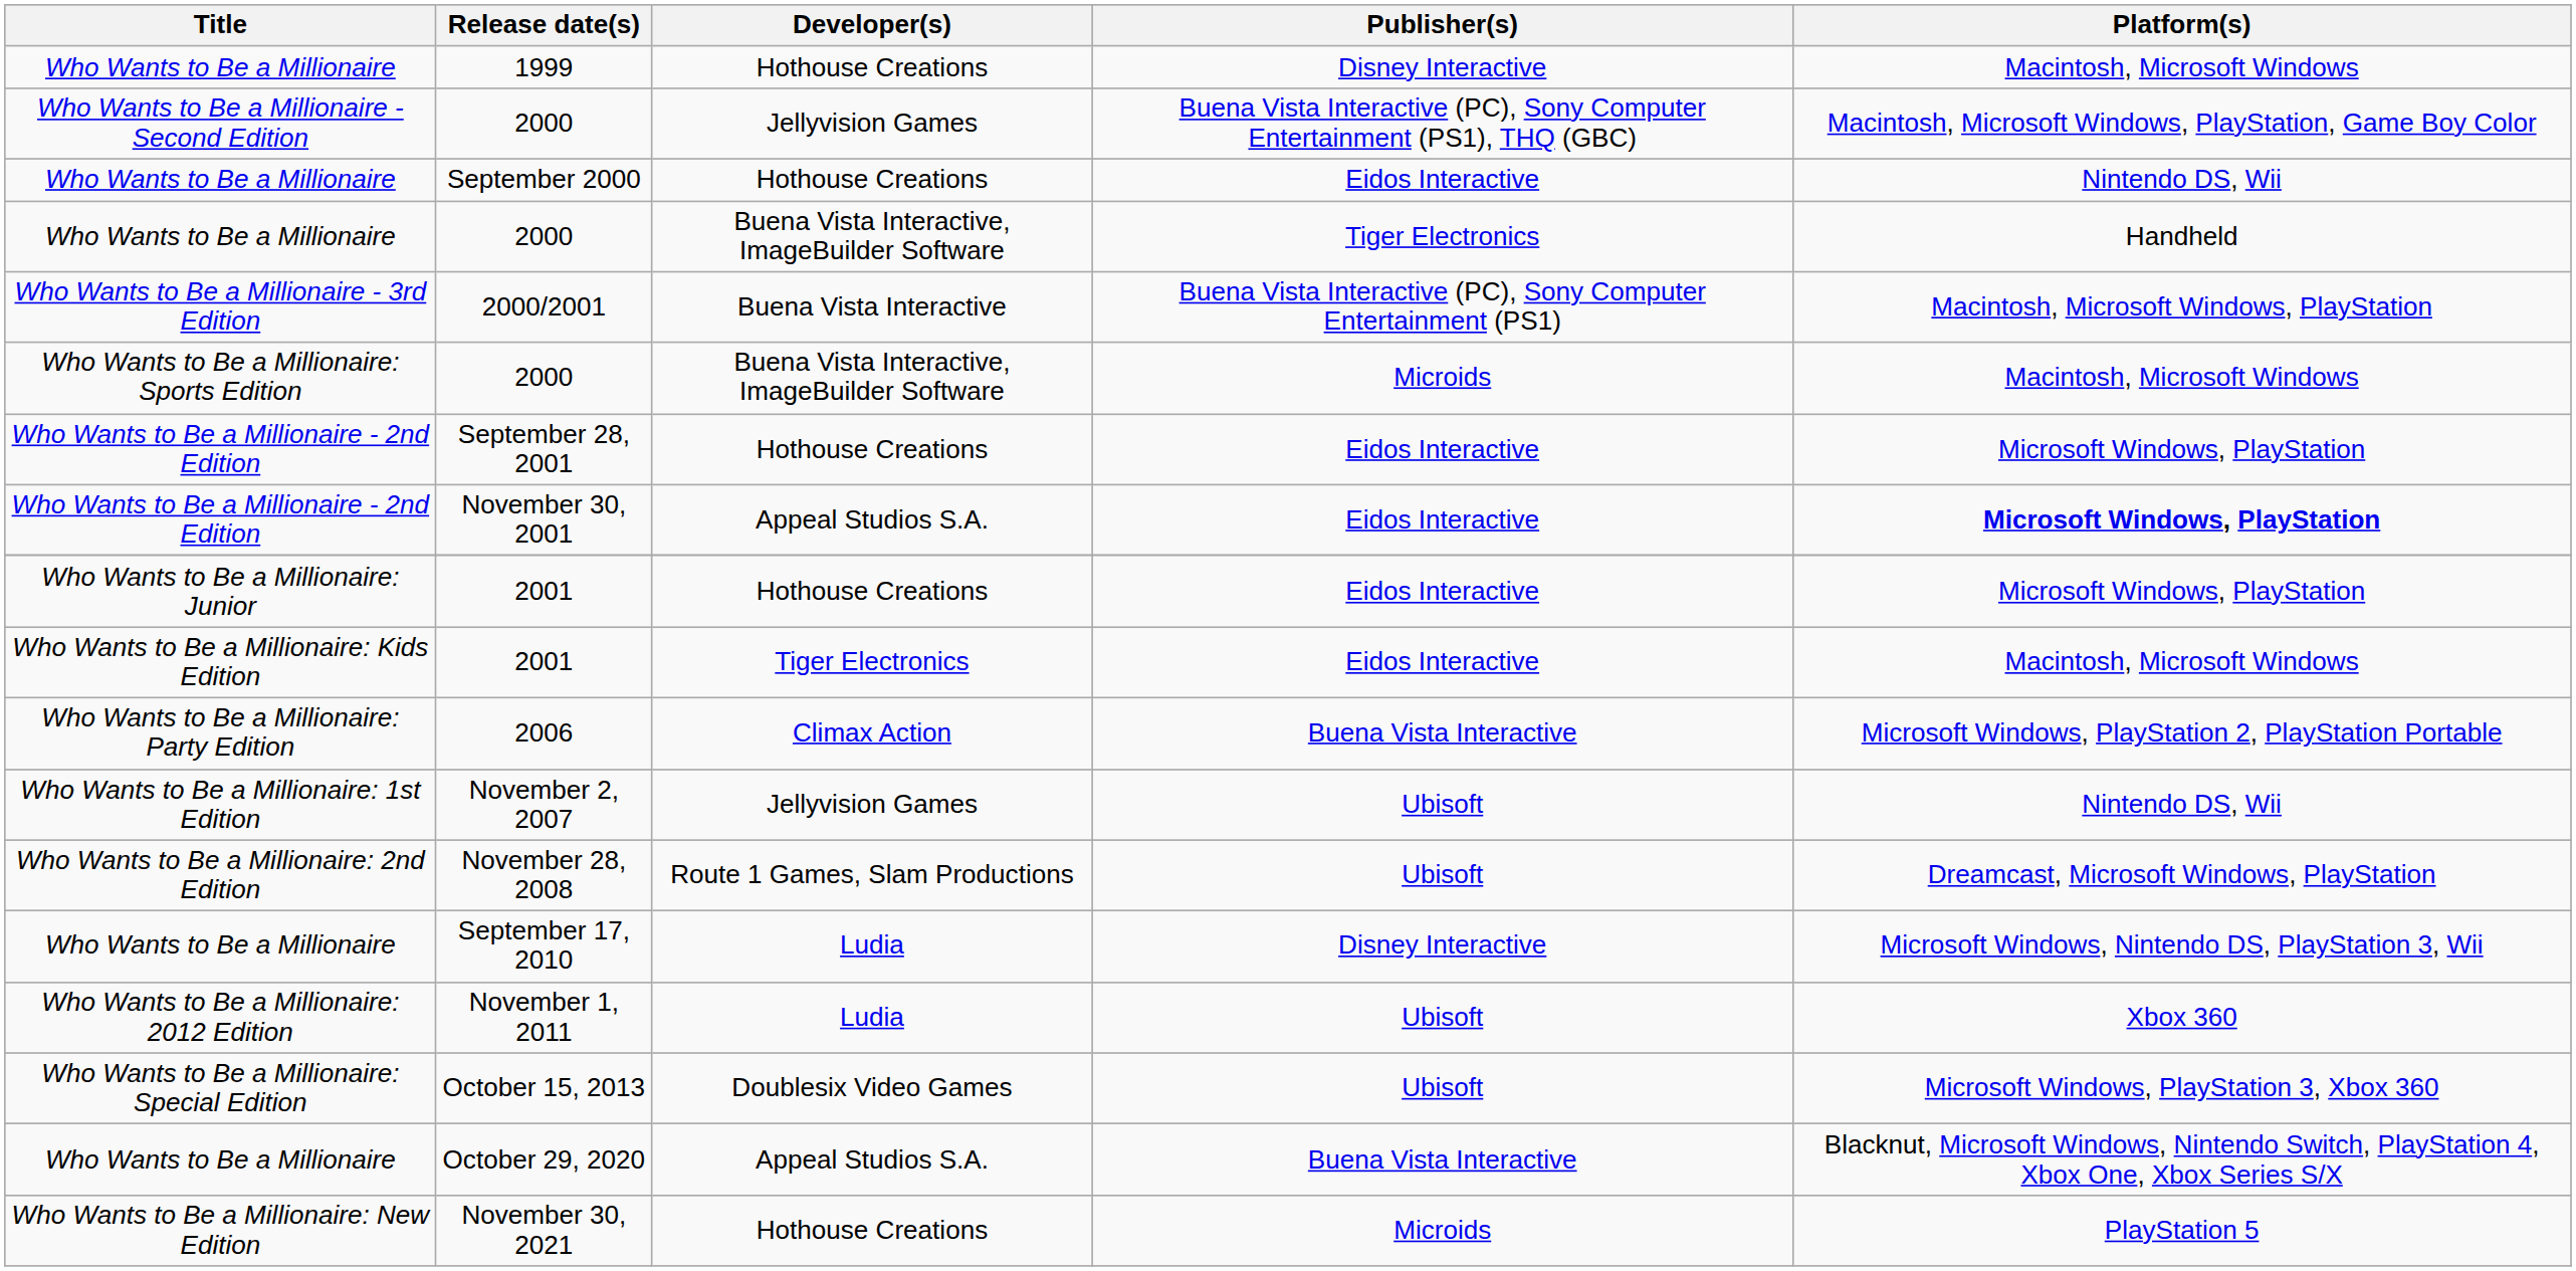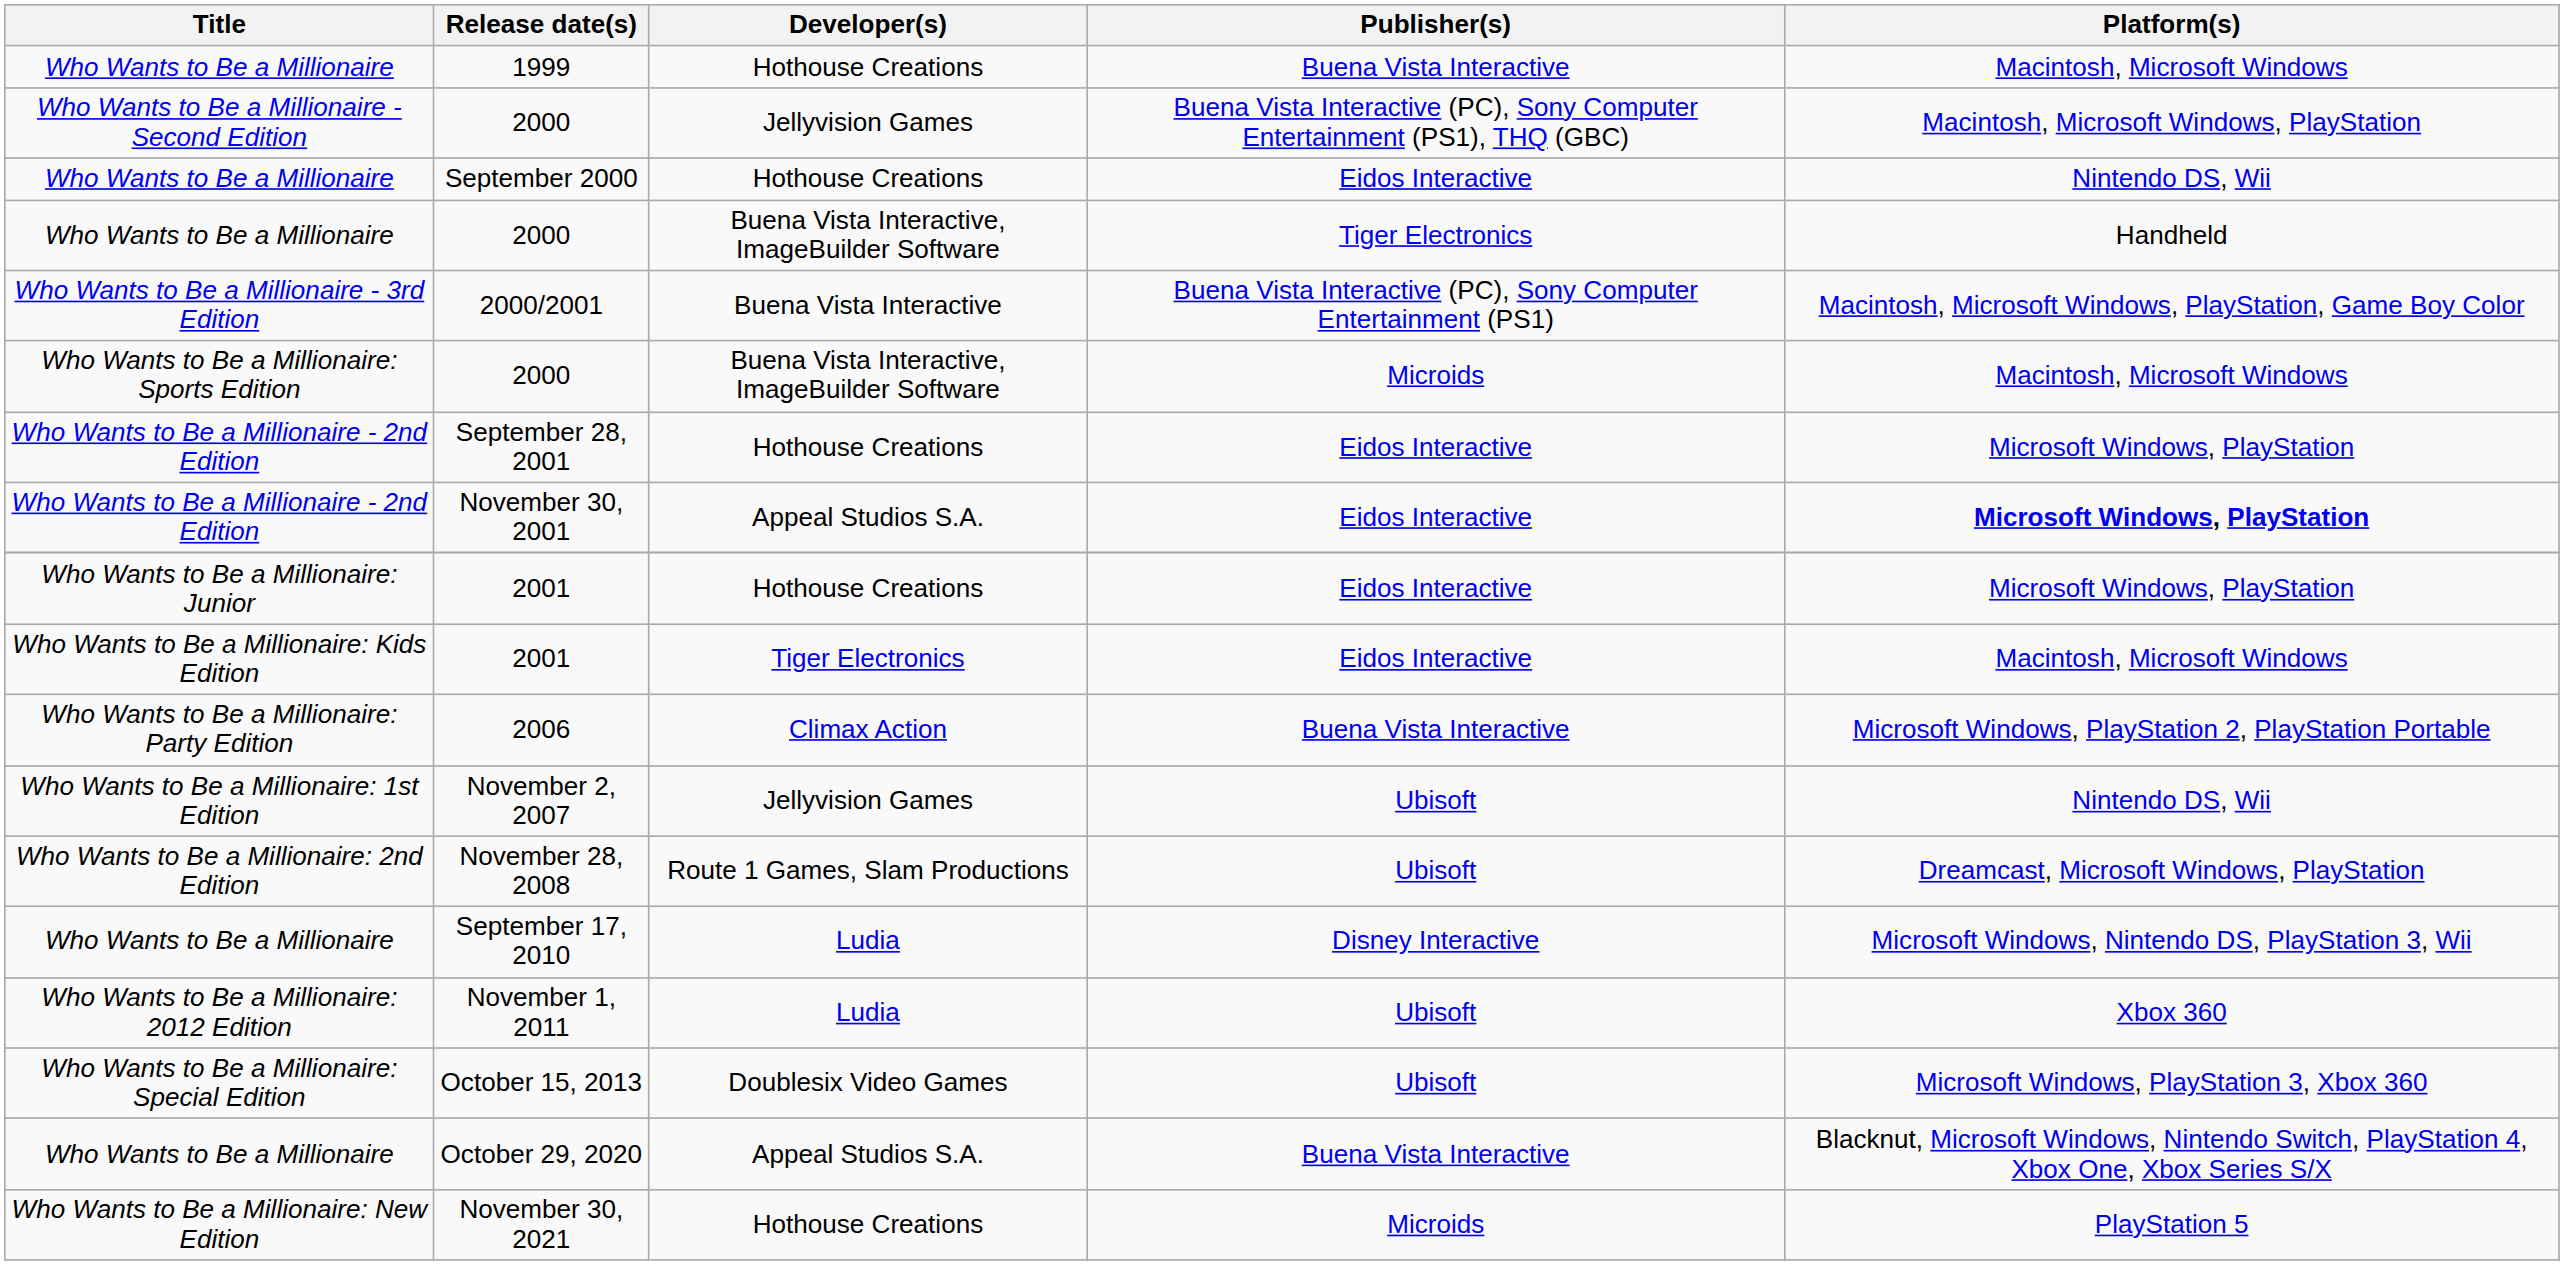1999 | Publisher(s): Disney Interactive -> Buena Vista Interactive
Who Wants to Be a Millionaire - Second Edition / 2000 | Platform(s): Macintosh, Microsoft Windows, PlayStation, Game Boy Color -> Macintosh, Microsoft Windows, PlayStation
2000/2001 | Platform(s): Macintosh, Microsoft Windows, PlayStation -> Macintosh, Microsoft Windows, PlayStation, Game Boy Color
